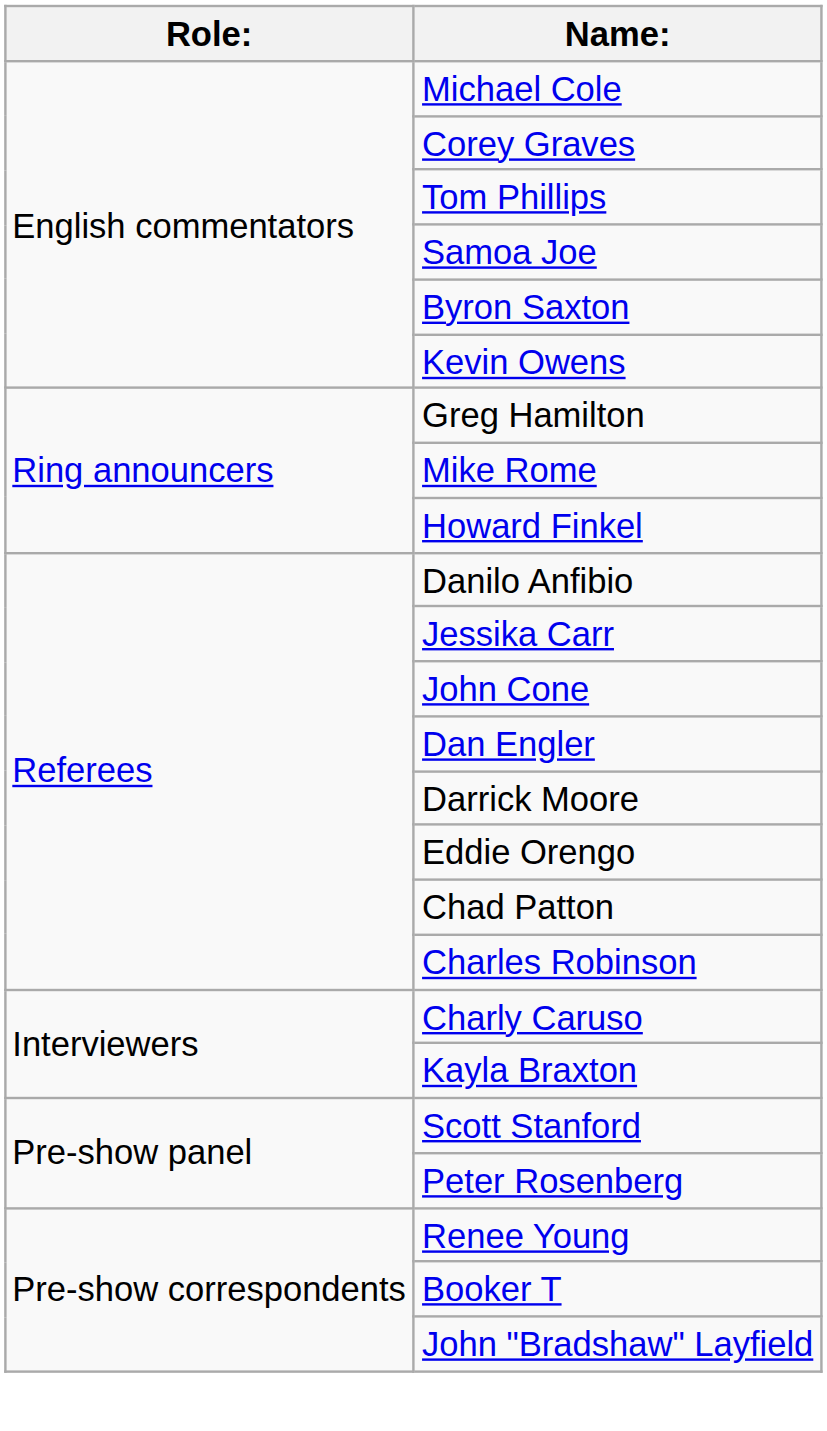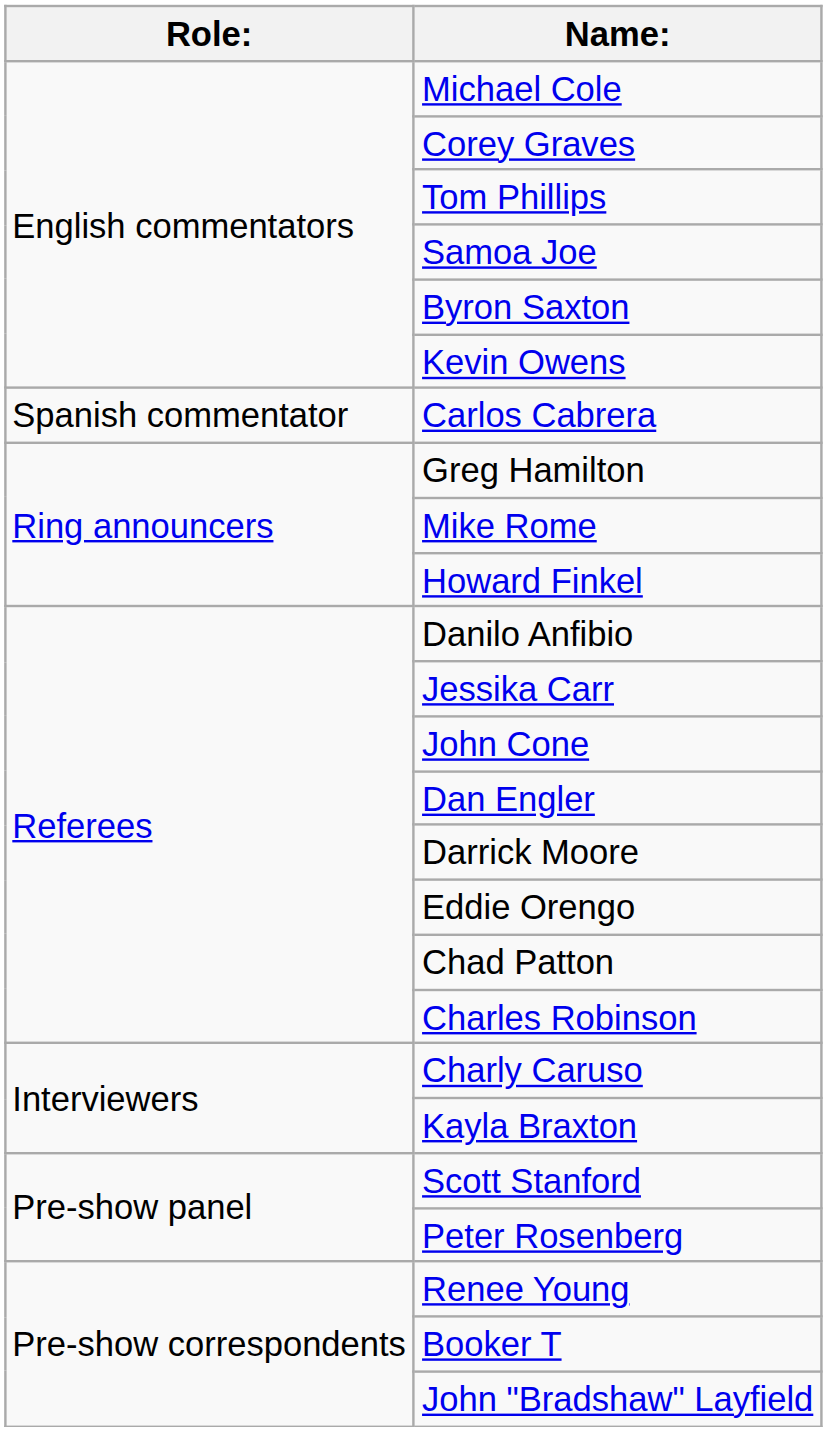+ row: Spanish commentator | Carlos Cabrera
